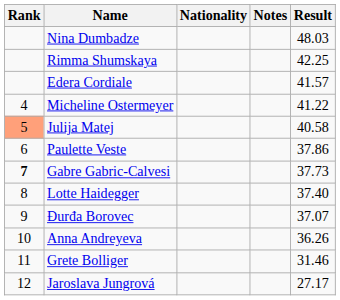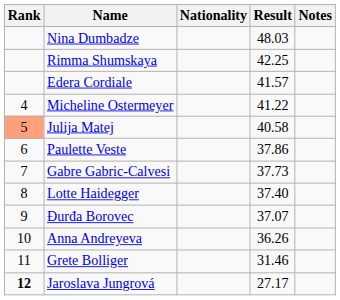columns swapped: Result <-> Notes
Gabre Gabric-Calvesi | Rank: bold -> normal
Jaroslava Jungrová | Rank: normal -> bold
